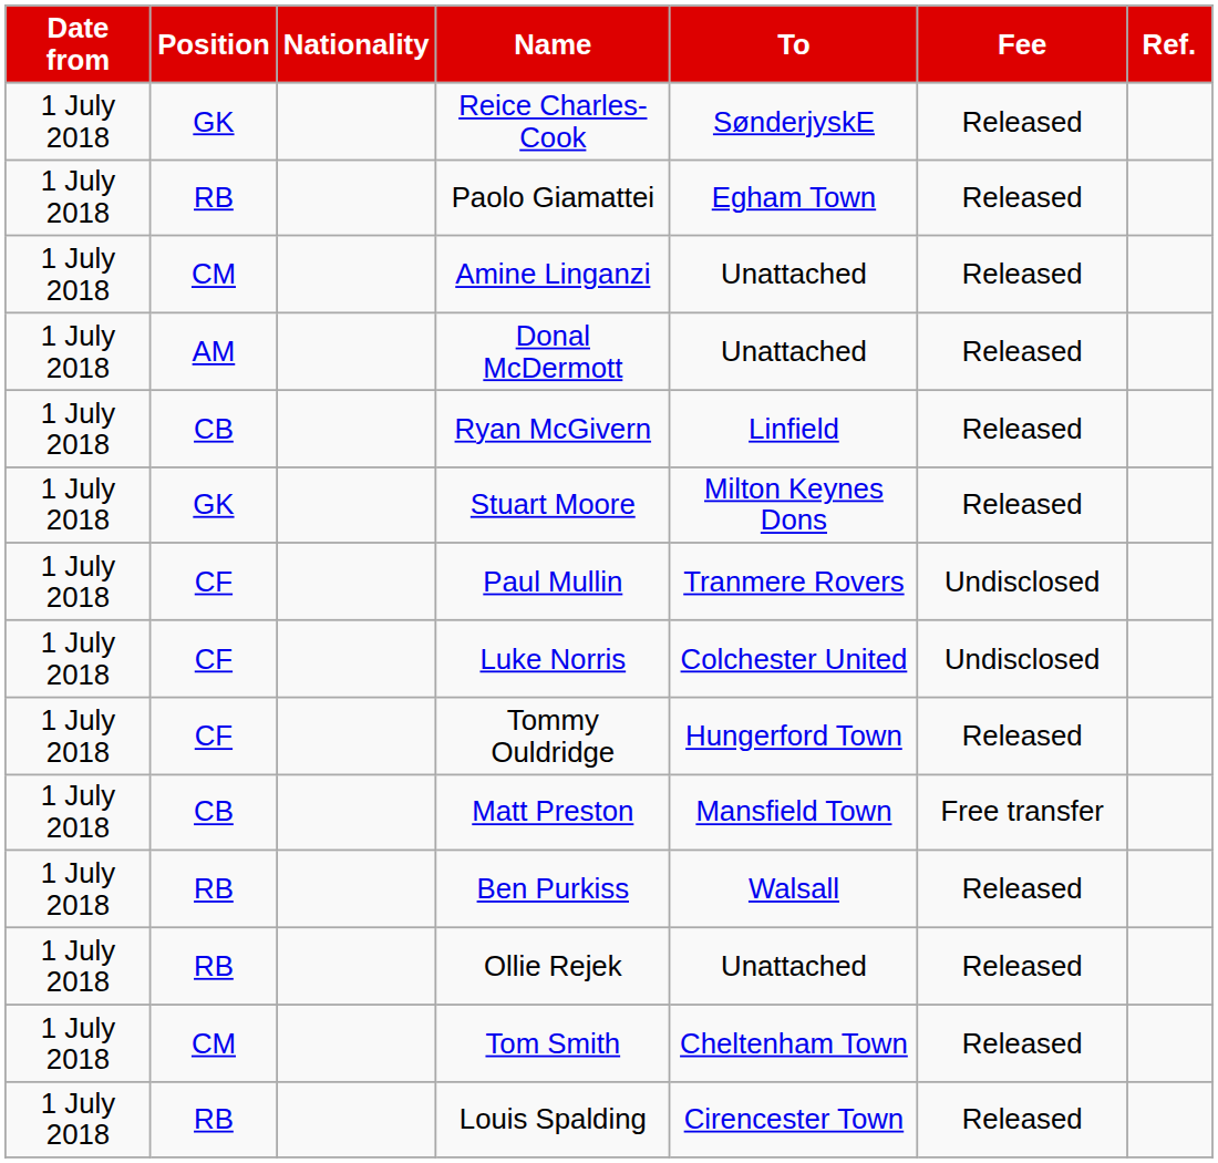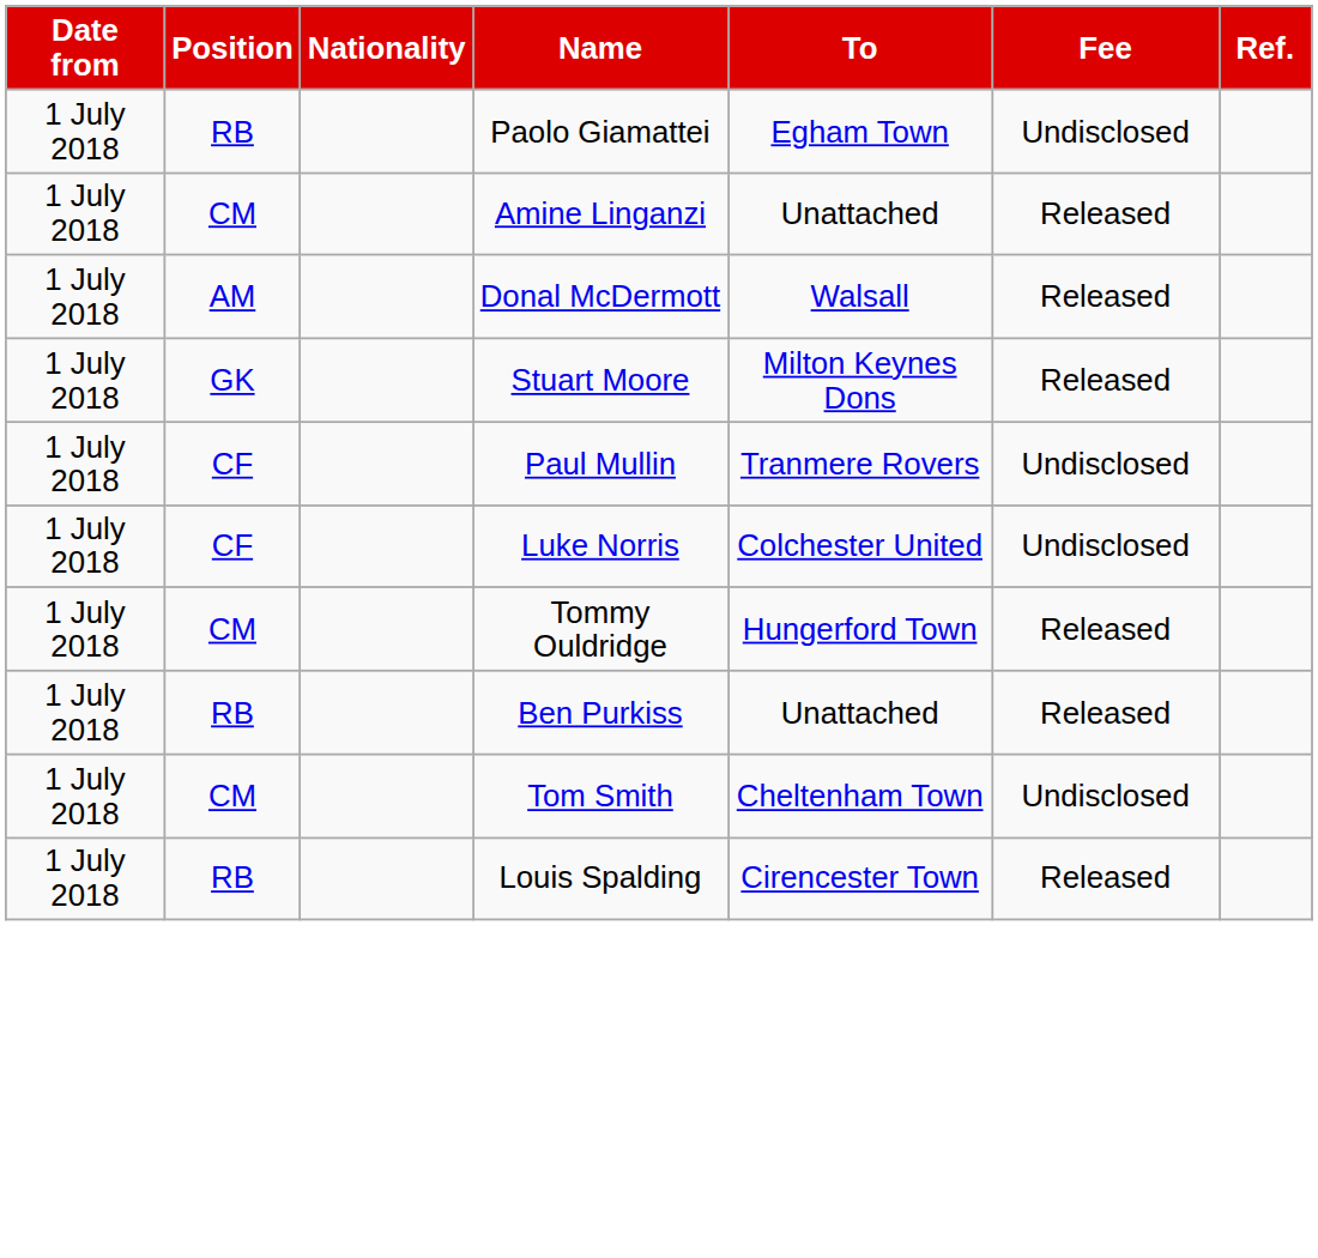- row: 1 July 2018 | GK | Reice Charles-Cook | SønderjyskE | Released
Paolo Giamattei | Fee: Released -> Undisclosed
Donal McDermott | To: Unattached -> Walsall
- row: 1 July 2018 | CB | Ryan McGivern | Linfield | Released
Tommy Ouldridge | Position: CF -> CM
- row: 1 July 2018 | CB | Matt Preston | Mansfield Town | Free transfer
Ben Purkiss | To: Walsall -> Unattached
- row: 1 July 2018 | RB | Ollie Rejek | Unattached | Released
Tom Smith | Fee: Released -> Undisclosed
